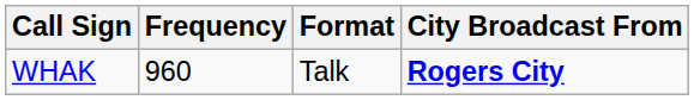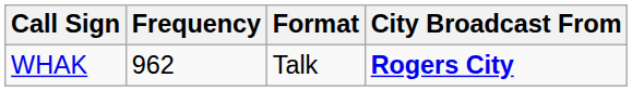WHAK | Frequency: 960 -> 962
